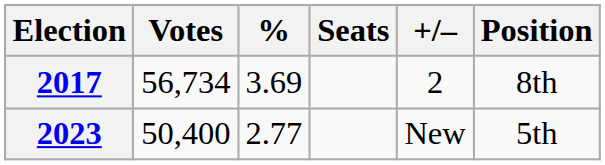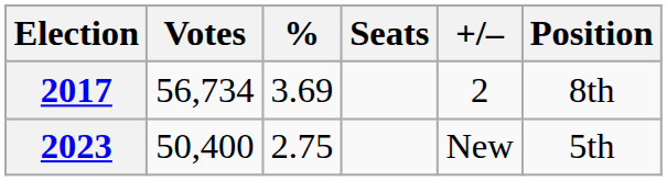2023 | %: 2.77 -> 2.75
